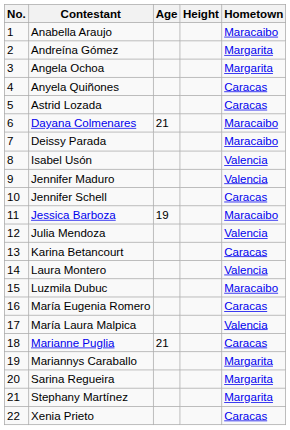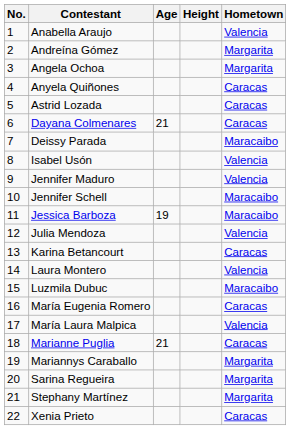Anabella Araujo | Hometown: Maracaibo -> Valencia
Dayana Colmenares | Hometown: Maracaibo -> Caracas
Jennifer Schell | Hometown: Caracas -> Maracaibo
